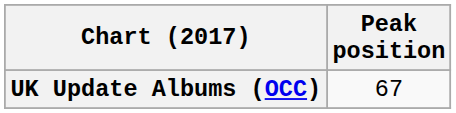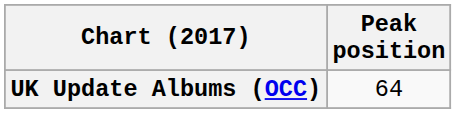UK Update Albums (OCC) | Peak position: 67 -> 64
